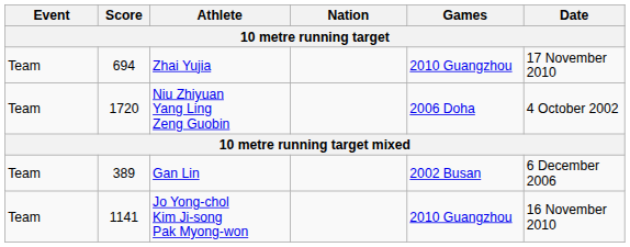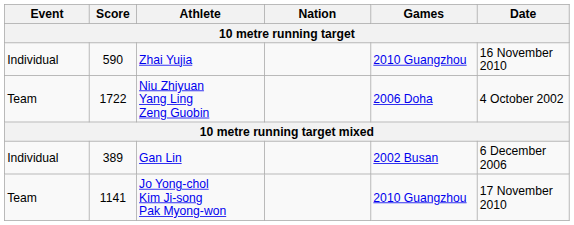Zhai Yujia | Event: Team -> Individual
Zhai Yujia | Score: 694 -> 590
Zhai Yujia | Date: 17 November 2010 -> 16 November 2010
Niu Zhiyuan Yang Ling Zeng Guobin | Score: 1720 -> 1722
Gan Lin | Event: Team -> Individual
Jo Yong-chol Kim Ji-song Pak Myong-won | Date: 16 November 2010 -> 17 November 2010
